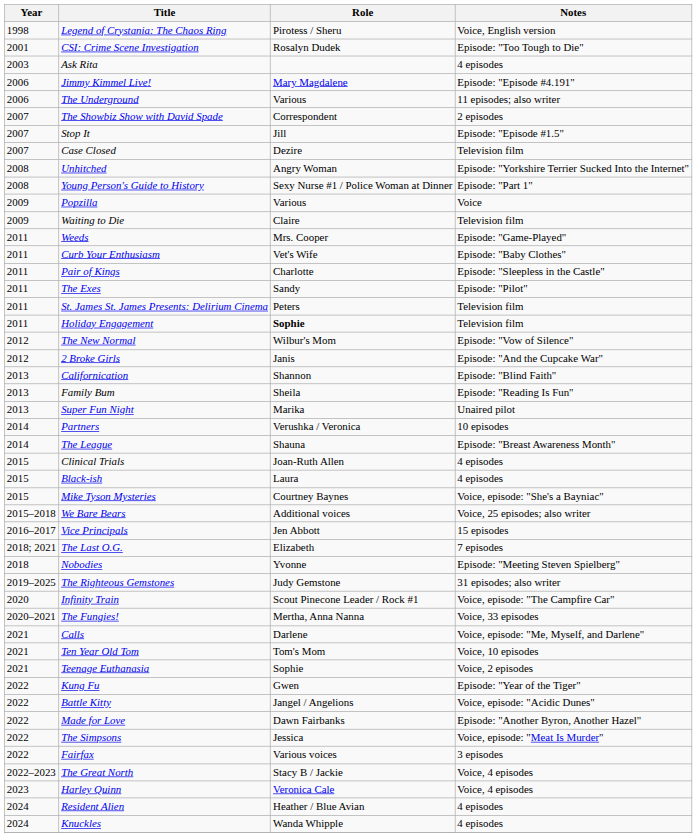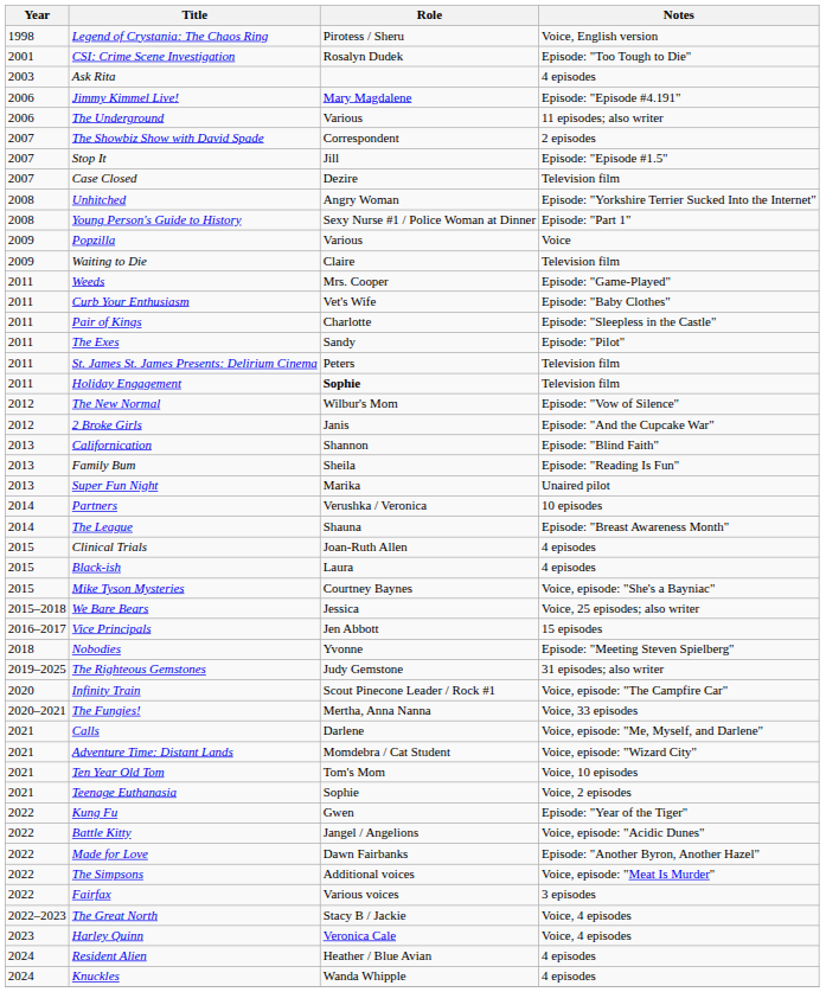We Bare Bears | Role: Additional voices -> Jessica
- row: 2018; 2021 | The Last O.G. | Elizabeth | 7 episodes
+ row: 2021 | Adventure Time: Distant Lands | Momdebra / Cat Student | Voice, episode: "Wizard City"
The Simpsons | Role: Jessica -> Additional voices
